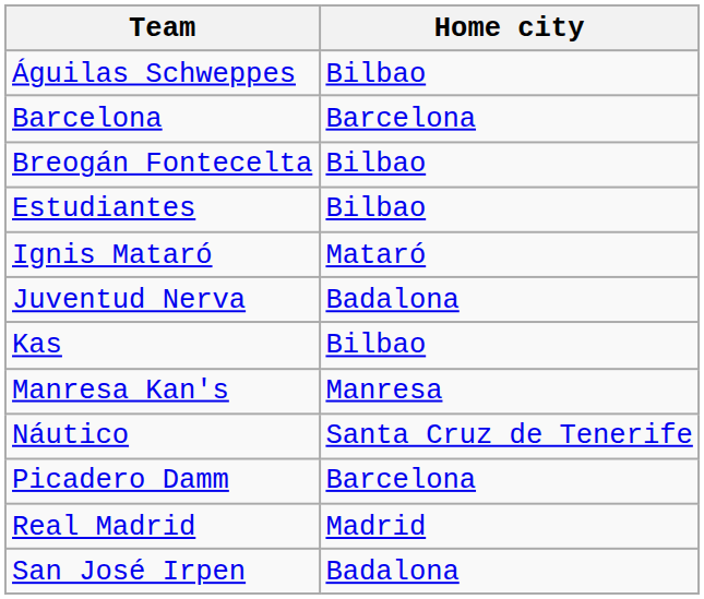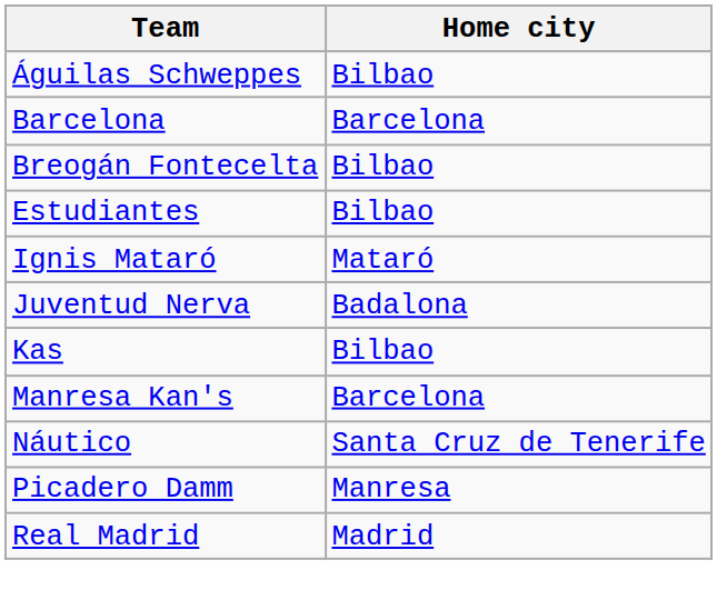Manresa Kan's | Home city: Manresa -> Barcelona
Picadero Damm | Home city: Barcelona -> Manresa
- row: San José Irpen | Badalona
